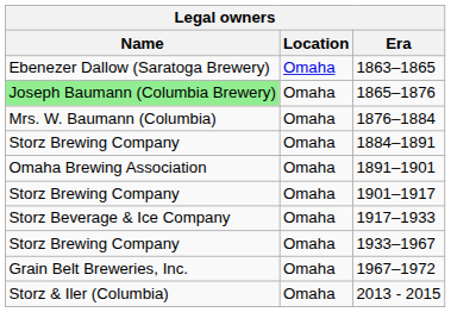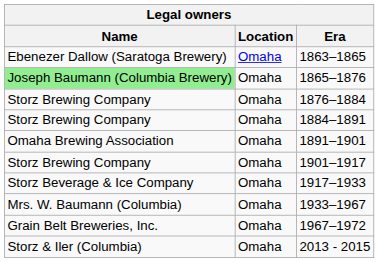1876–1884 | Name: Mrs. W. Baumann (Columbia) -> Storz Brewing Company
1933–1967 | Name: Storz Brewing Company -> Mrs. W. Baumann (Columbia)
